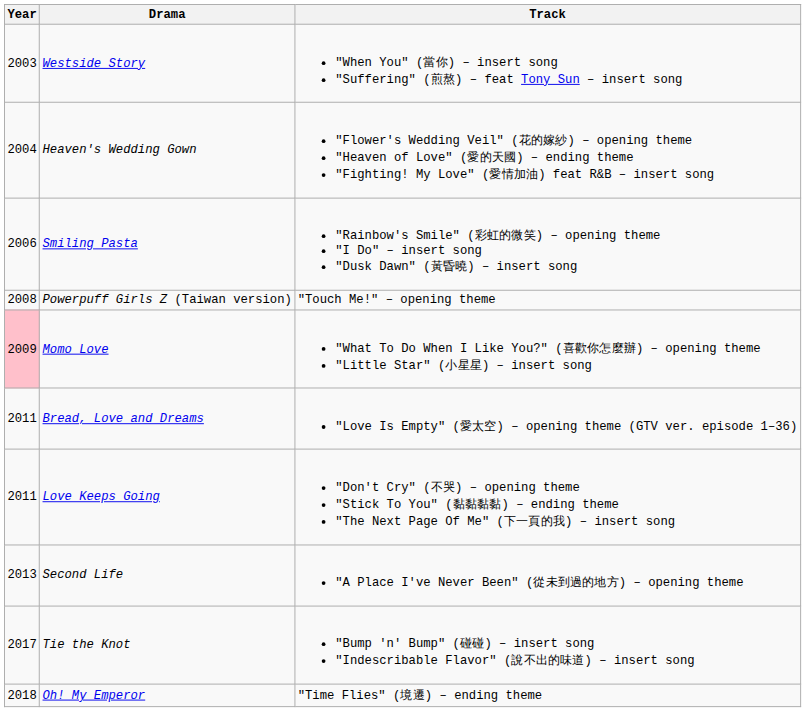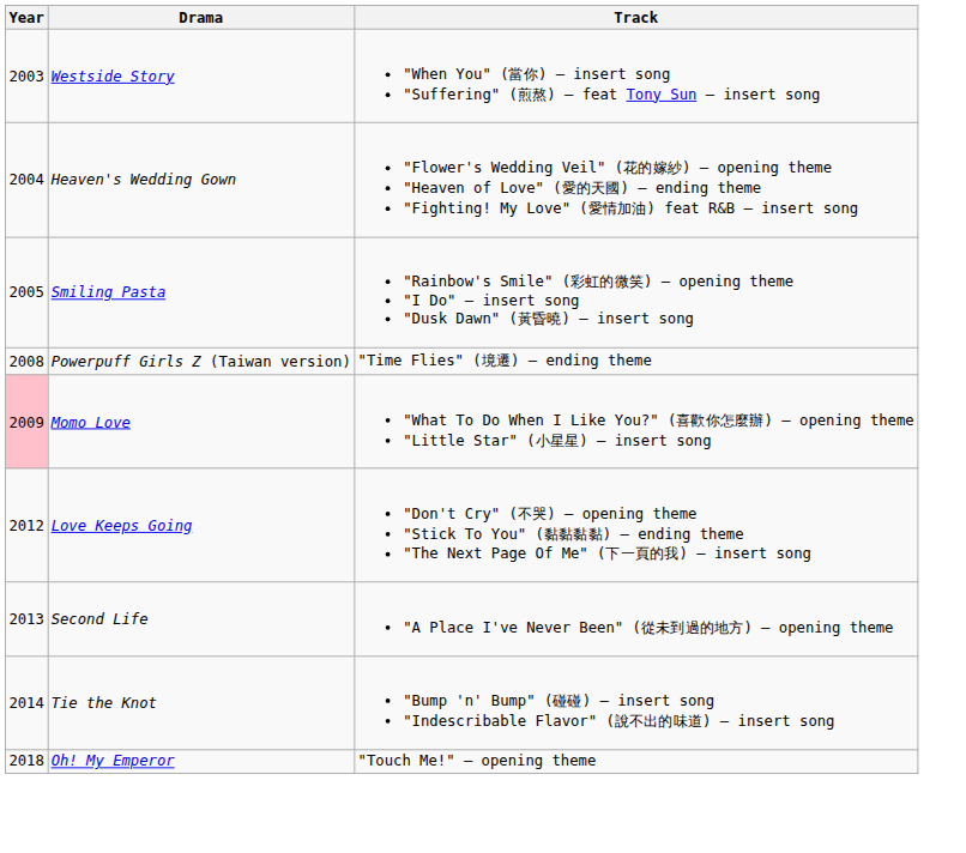Smiling Pasta | Year: 2006 -> 2005
Powerpuff Girls Z (Taiwan version) | Track: "Touch Me!" – opening theme -> "Time Flies" (境遷) – ending theme
- row: 2011 | Bread, Love and Dreams | "Love Is Empty" (愛太空) – opening theme (GTV ver. episode 1–36)
Love Keeps Going | Year: 2011 -> 2012
Tie the Knot | Year: 2017 -> 2014
Oh! My Emperor | Track: "Time Flies" (境遷) – ending theme -> "Touch Me!" – opening theme
